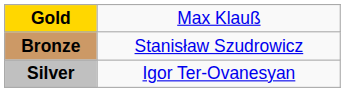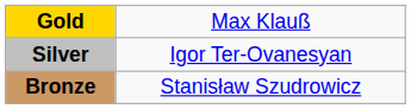rows swapped: Silver <-> Bronze
